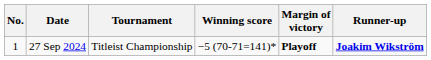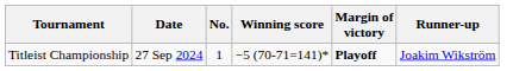columns swapped: No. <-> Tournament
27 Sep 2024 | Runner-up: bold -> normal
